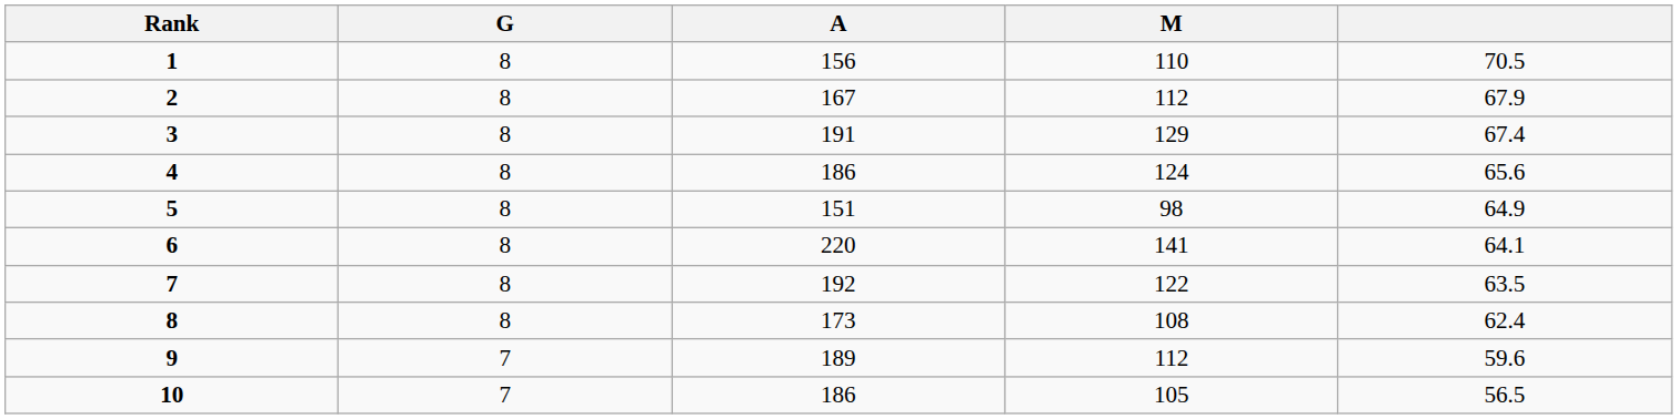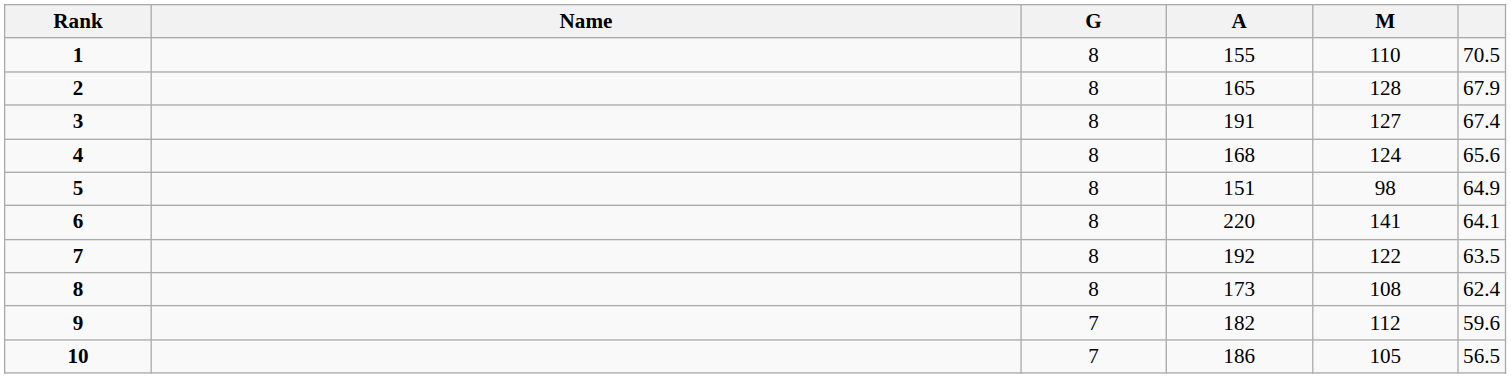+ column: Name
1 | A: 156 -> 155
2 | A: 167 -> 165
2 | M: 112 -> 128
3 | M: 129 -> 127
4 | A: 186 -> 168
9 | A: 189 -> 182
